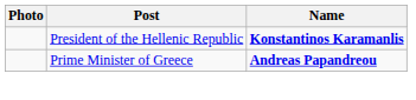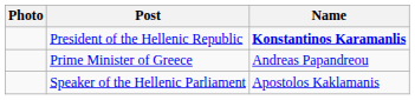Prime Minister of Greece | Name: bold -> normal
+ row: Speaker of the Hellenic Parliament | Apostolos Kaklamanis
